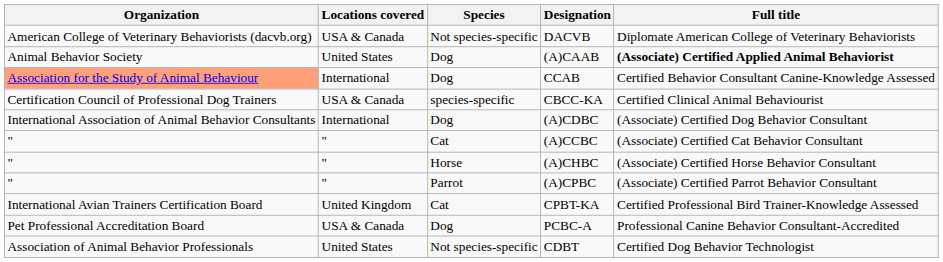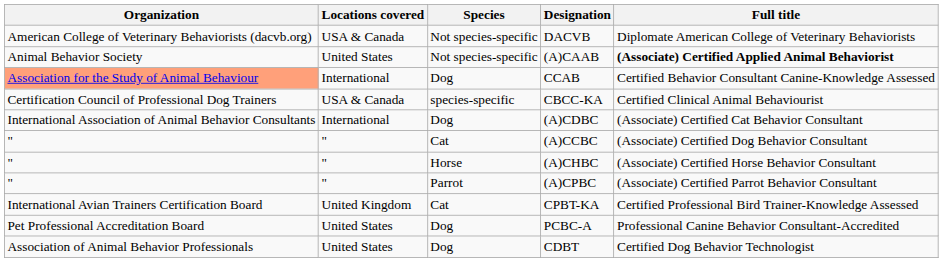(A)CAAB | Species: Dog -> Not species-specific
(A)CDBC | Full title: (Associate) Certified Dog Behavior Consultant -> (Associate) Certified Cat Behavior Consultant
(A)CCBC | Full title: (Associate) Certified Cat Behavior Consultant -> (Associate) Certified Dog Behavior Consultant
PCBC-A | Locations covered: USA & Canada -> United States
CDBT | Species: Not species-specific -> Dog
